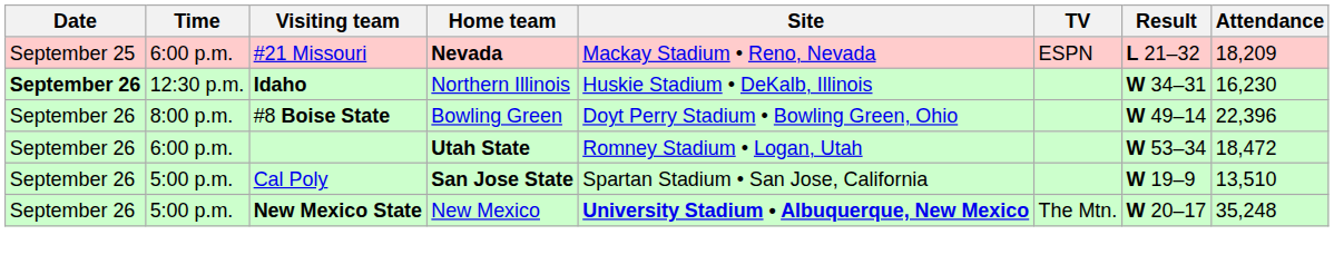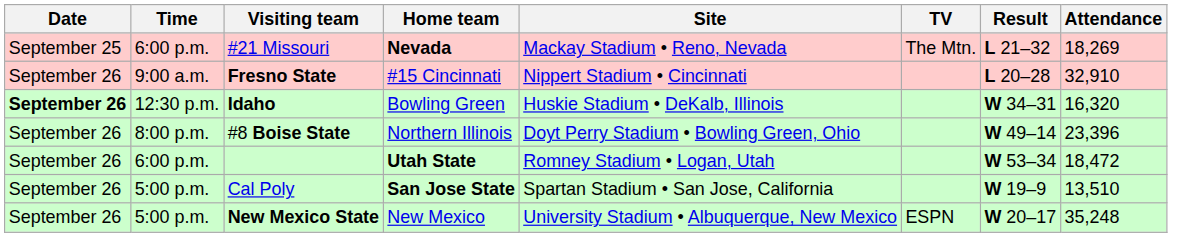#21 Missouri | TV: ESPN -> The Mtn.
#21 Missouri | Attendance: 18,209 -> 18,269
+ row: September 26 | 9:00 a.m. | Fresno State | #15 Cincinnati | Nippert Stadium • Cincinnati | L 20–28 | 32,910
Idaho | Home team: Northern Illinois -> Bowling Green
Idaho | Attendance: 16,230 -> 16,320
#8 Boise State | Home team: Bowling Green -> Northern Illinois
#8 Boise State | Attendance: 22,396 -> 23,396
New Mexico State | Site: bold -> normal
New Mexico State | TV: The Mtn. -> ESPN
